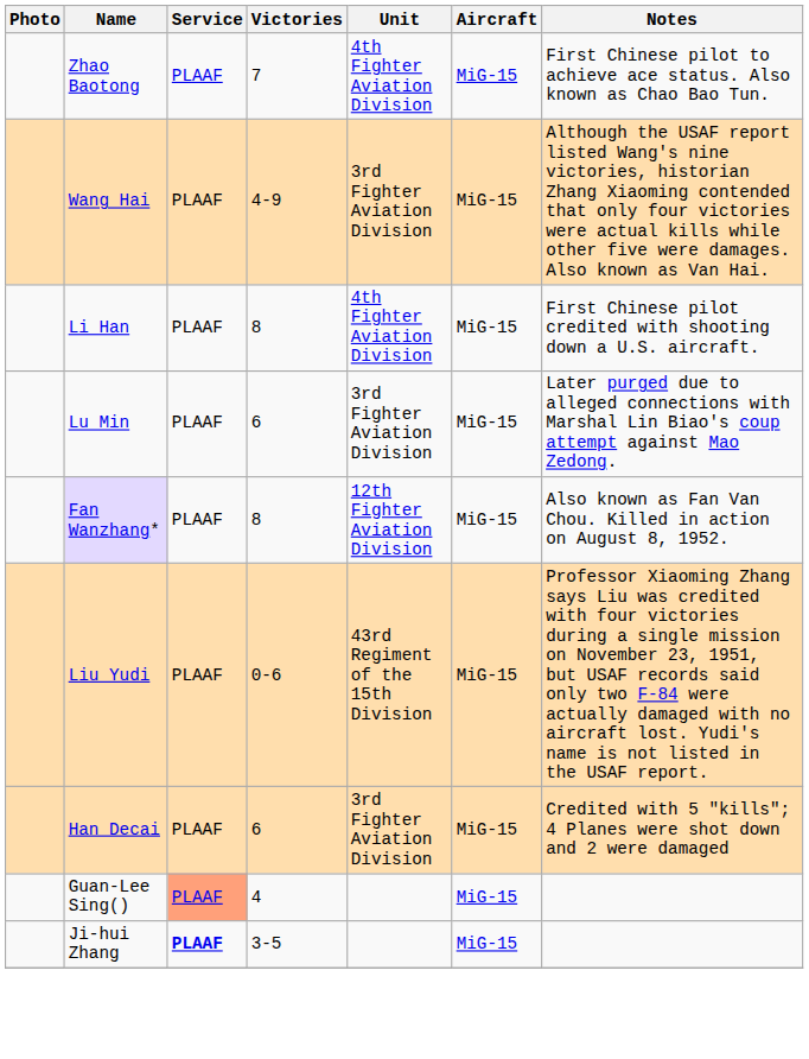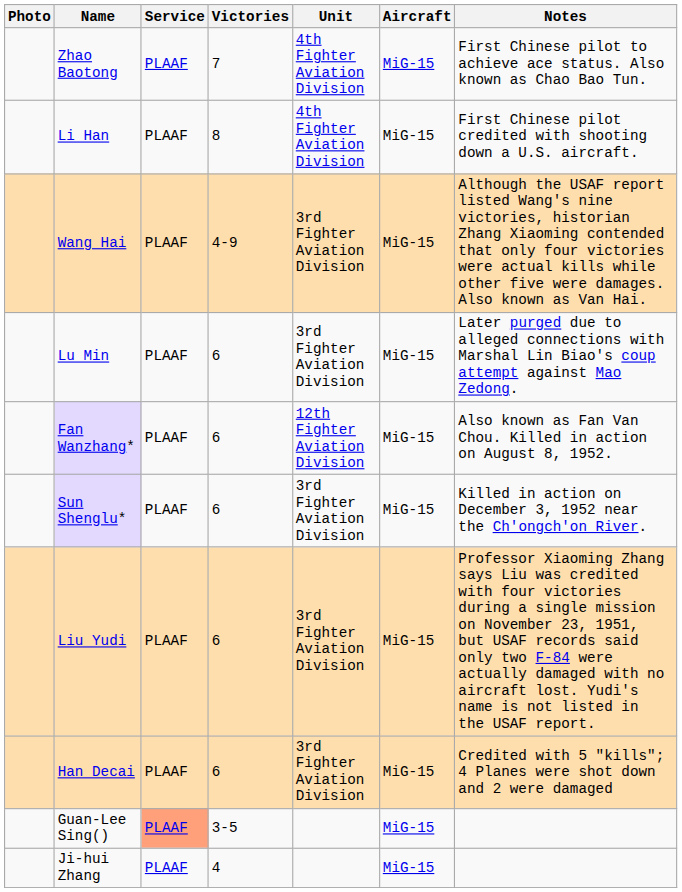rows swapped: Wang Hai <-> Li Han
Fan Wanzhang* | Victories: 8 -> 6
+ row: Sun Shenglu* | PLAAF | 6 | 3rd Fighter Aviation Division | MiG-15 | Killed in action on December 3, 1952 near the Ch'ongch'on River.
Liu Yudi | Victories: 0-6 -> 6
Liu Yudi | Unit: 43rd Regiment of the 15th Division -> 3rd Fighter Aviation Division
Guan-Lee Sing() | Victories: 4 -> 3-5
Ji-hui Zhang | Service: bold -> normal
Ji-hui Zhang | Victories: 3-5 -> 4
